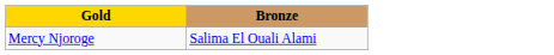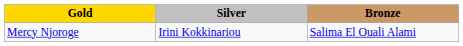+ column: Silver | Irini Kokkinariou
